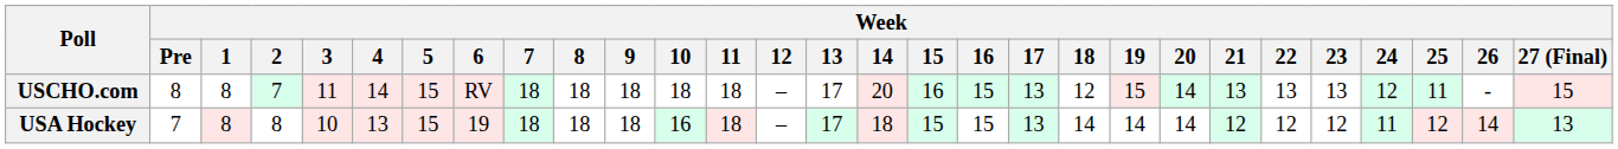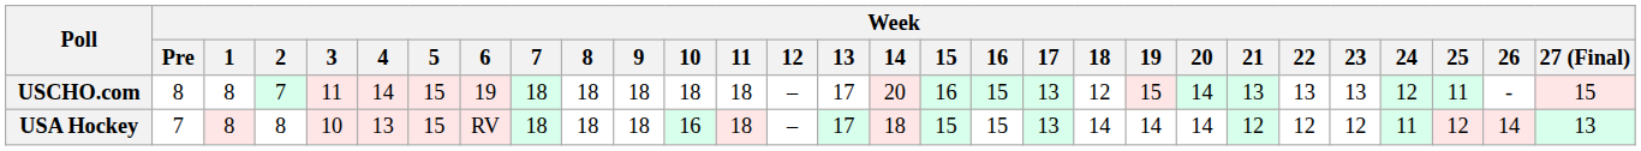USCHO.com | Week / 6: RV -> 19
USA Hockey | Week / 6: 19 -> RV
